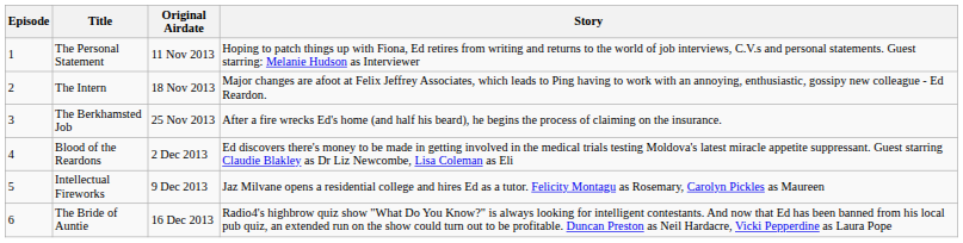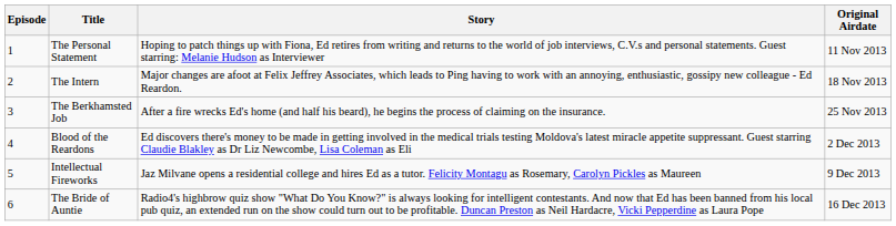columns swapped: Original Airdate <-> Story
